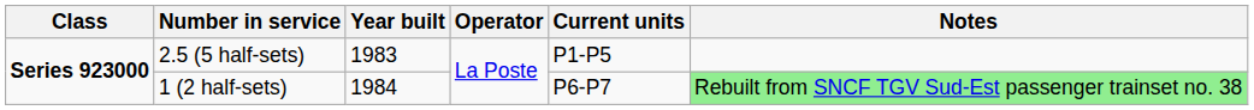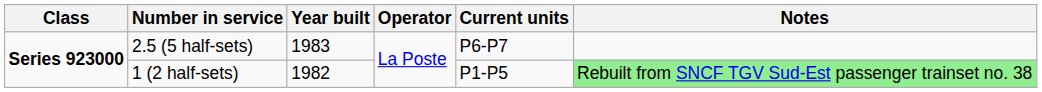2.5 (5 half-sets) | Current units: P1-P5 -> P6-P7
1 (2 half-sets) | Year built: 1984 -> 1982
1 (2 half-sets) | Current units: P6-P7 -> P1-P5
